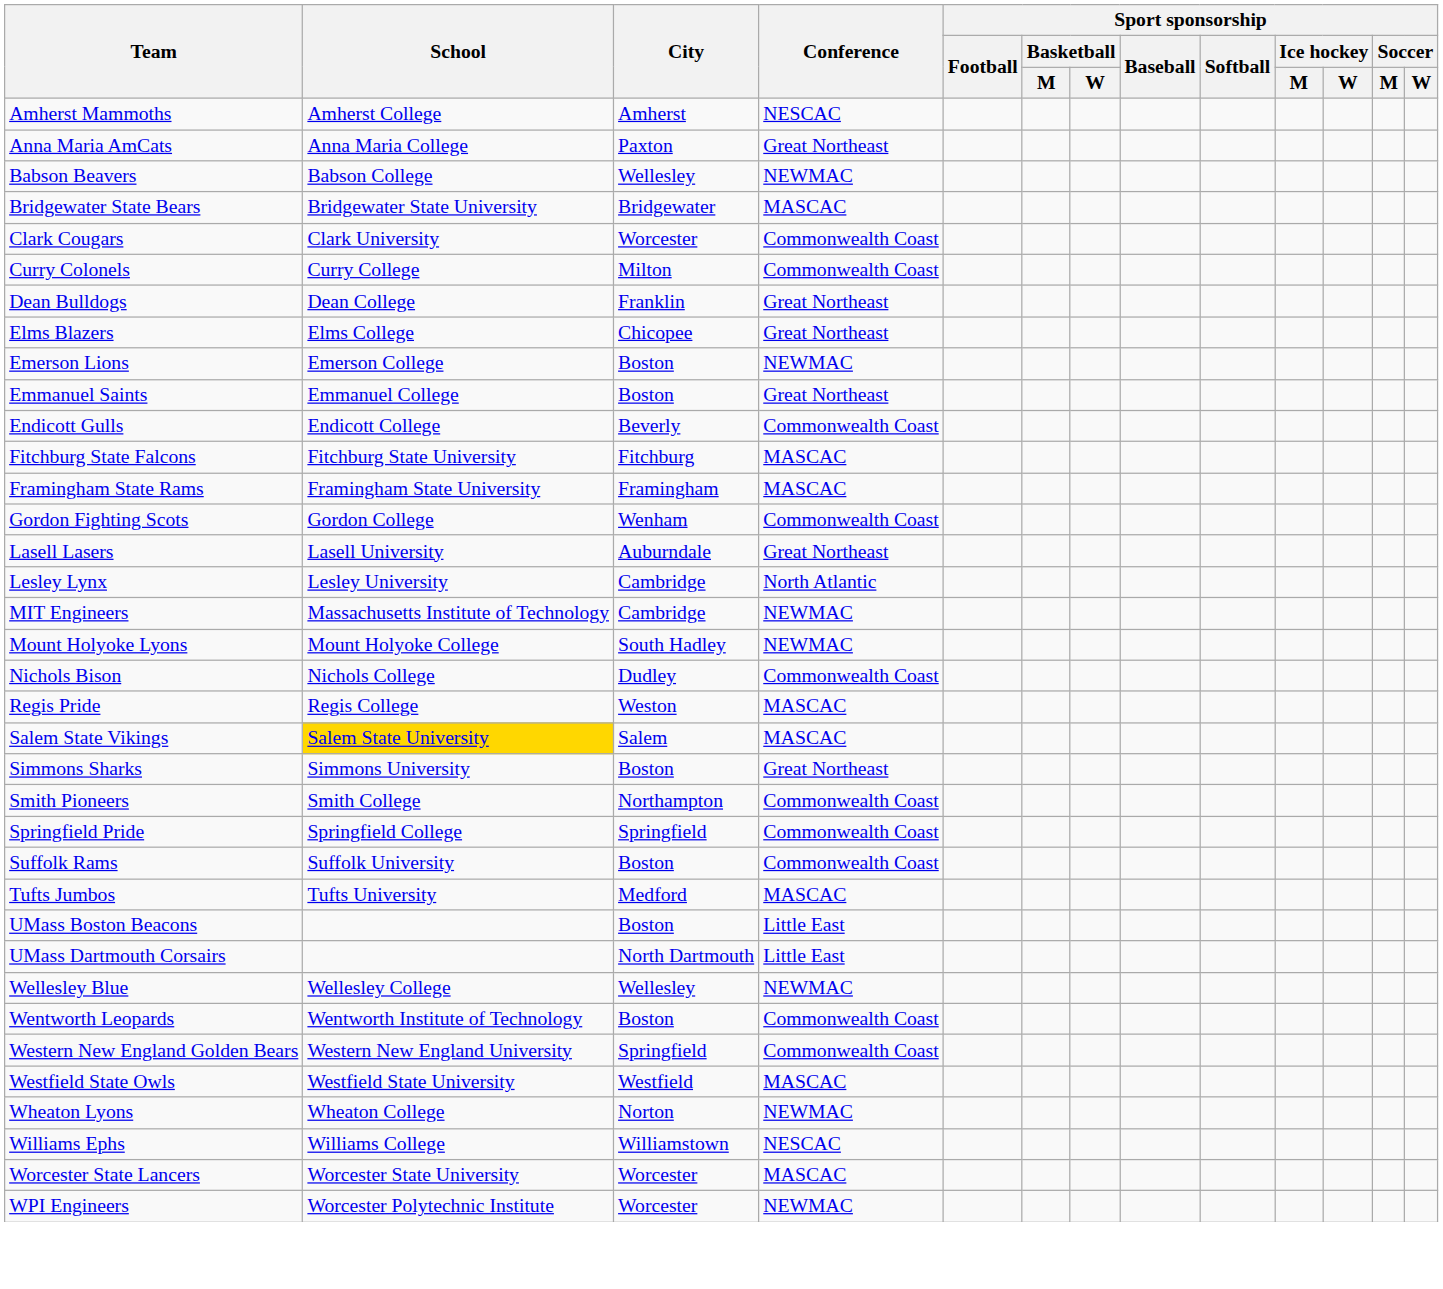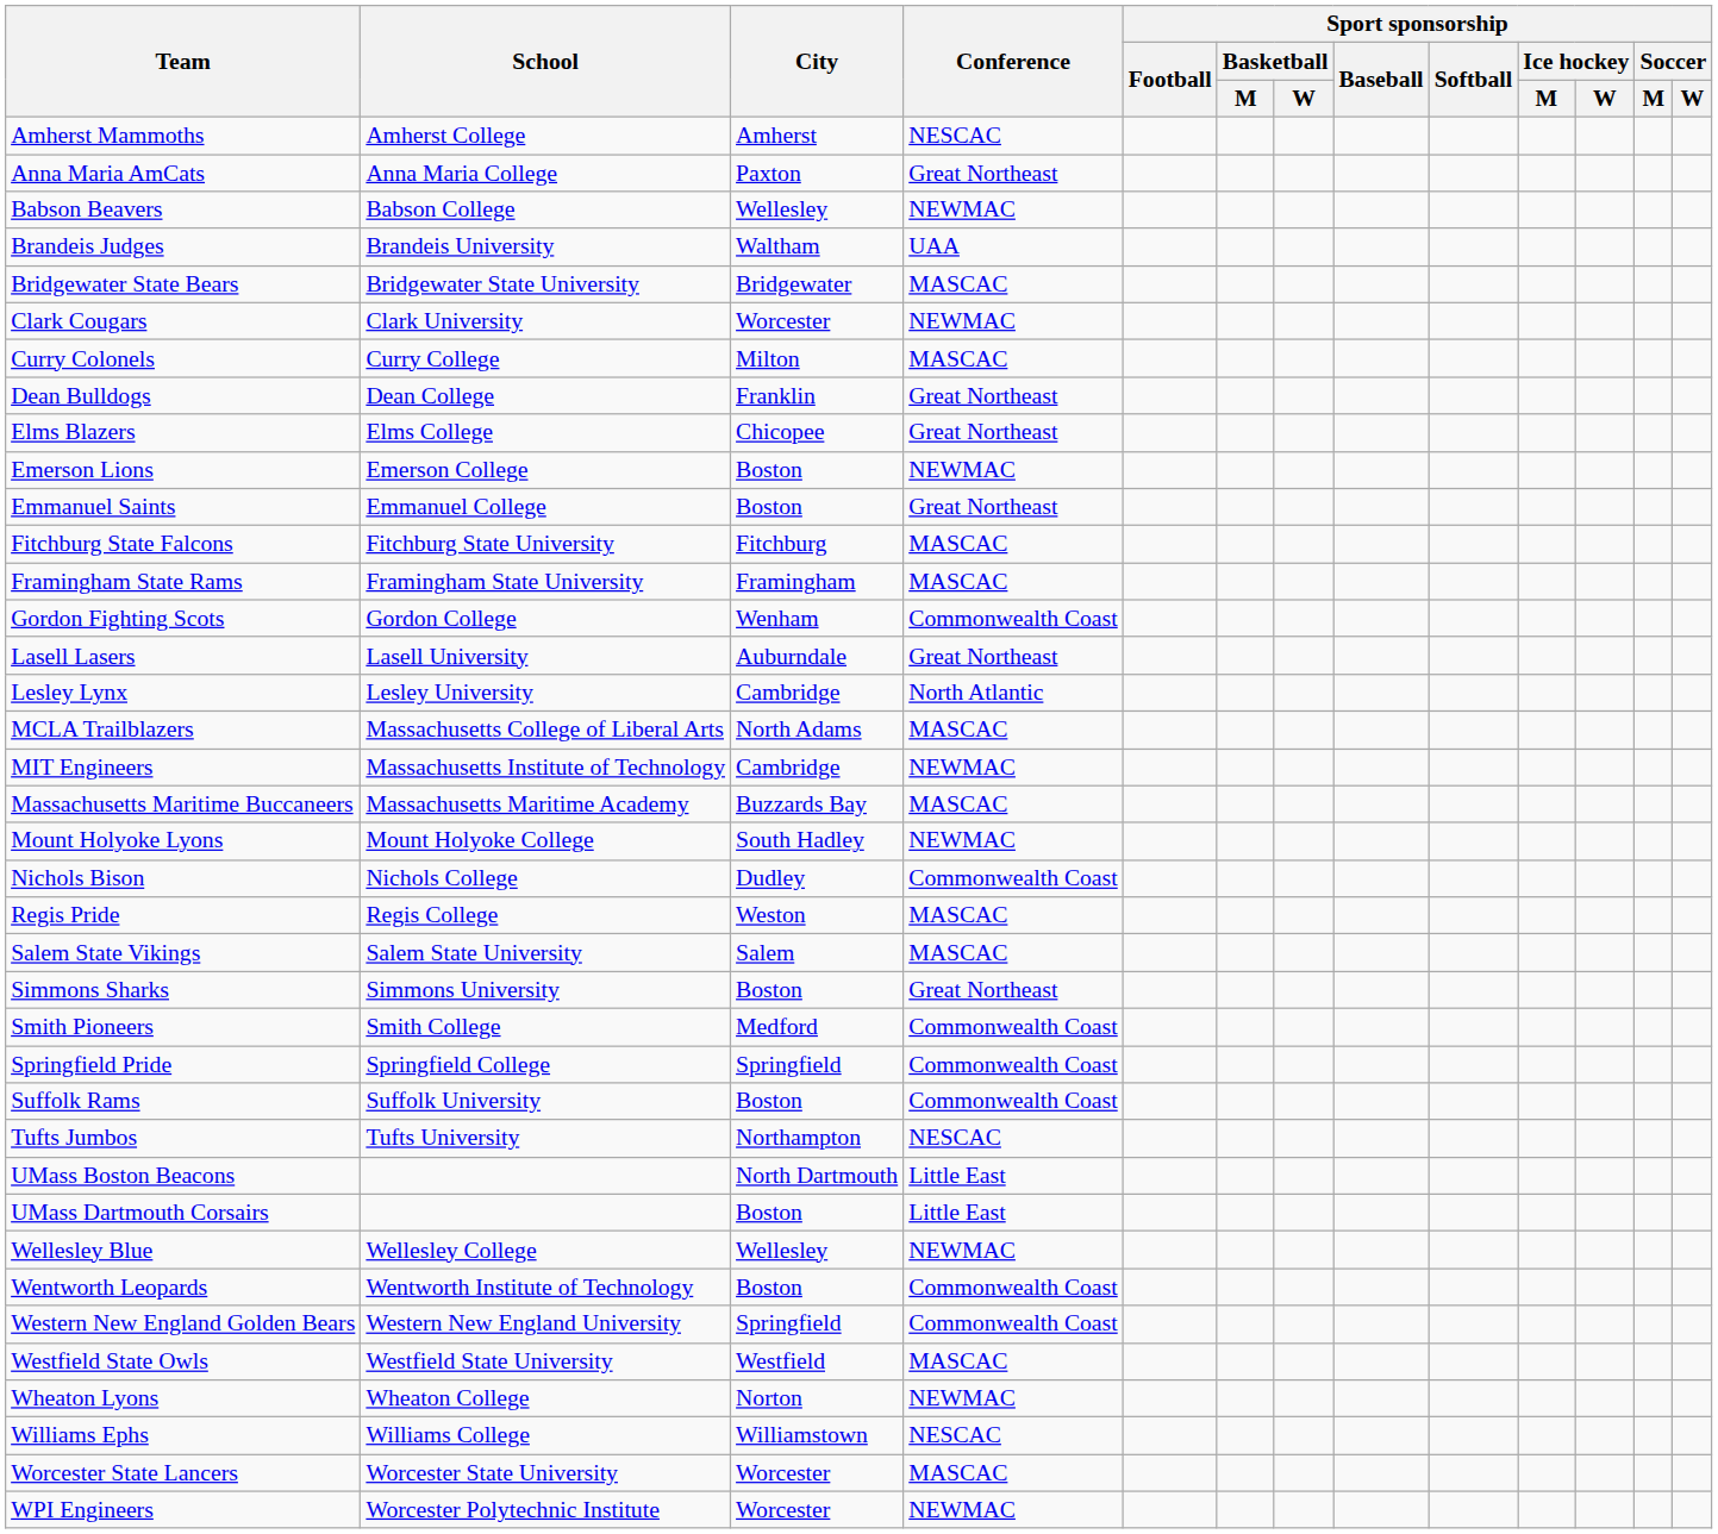+ row: Brandeis Judges | Brandeis University | Waltham | UAA
Clark Cougars | Conference: Commonwealth Coast -> NEWMAC
Curry Colonels | Conference: Commonwealth Coast -> MASCAC
- row: Endicott Gulls | Endicott College | Beverly | Commonwealth Coast
+ row: MCLA Trailblazers | Massachusetts College of Liberal Arts | North Adams | MASCAC
+ row: Massachusetts Maritime Buccaneers | Massachusetts Maritime Academy | Buzzards Bay | MASCAC
Salem State Vikings | School: gold background -> no background
Smith Pioneers | City: Northampton -> Medford
Tufts Jumbos | City: Medford -> Northampton
Tufts Jumbos | Conference: MASCAC -> NESCAC
UMass Boston Beacons | City: Boston -> North Dartmouth
UMass Dartmouth Corsairs | City: North Dartmouth -> Boston
